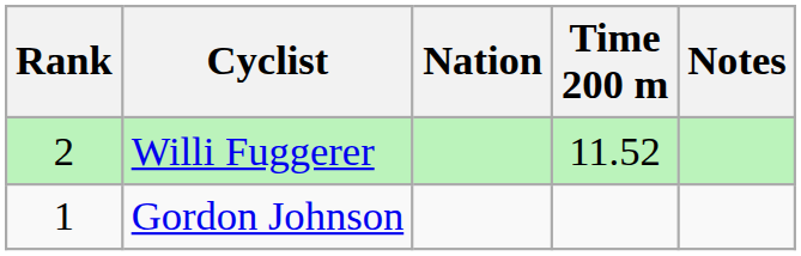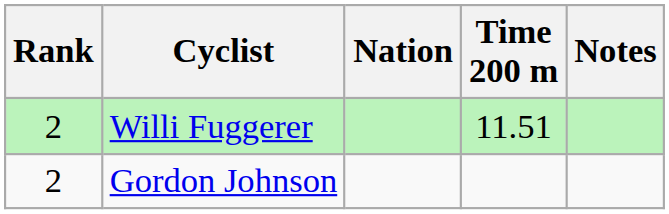Willi Fuggerer | Time 200 m: 11.52 -> 11.51
Gordon Johnson | Rank: 1 -> 2
